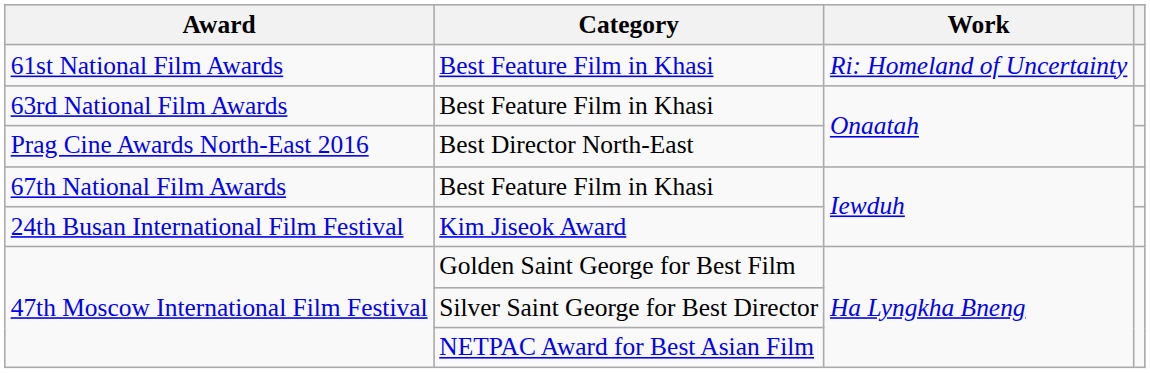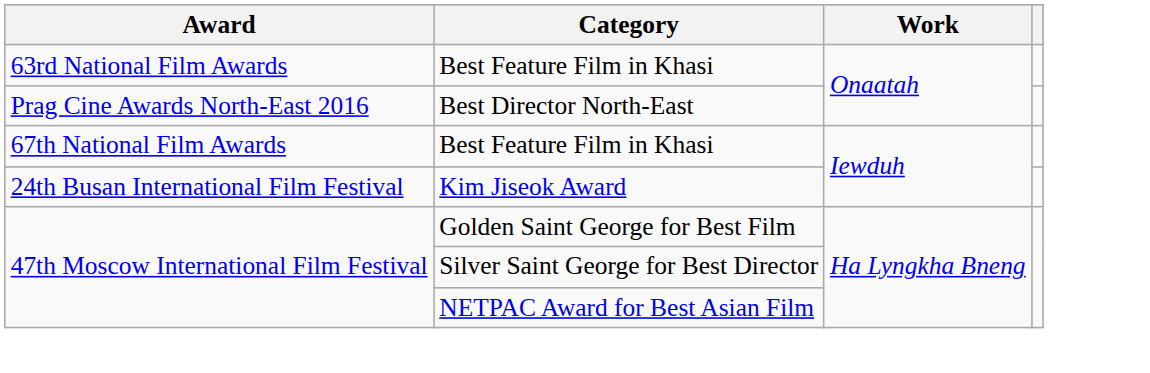- row: 61st National Film Awards | Best Feature Film in Khasi | Ri: Homeland of Uncertainty
